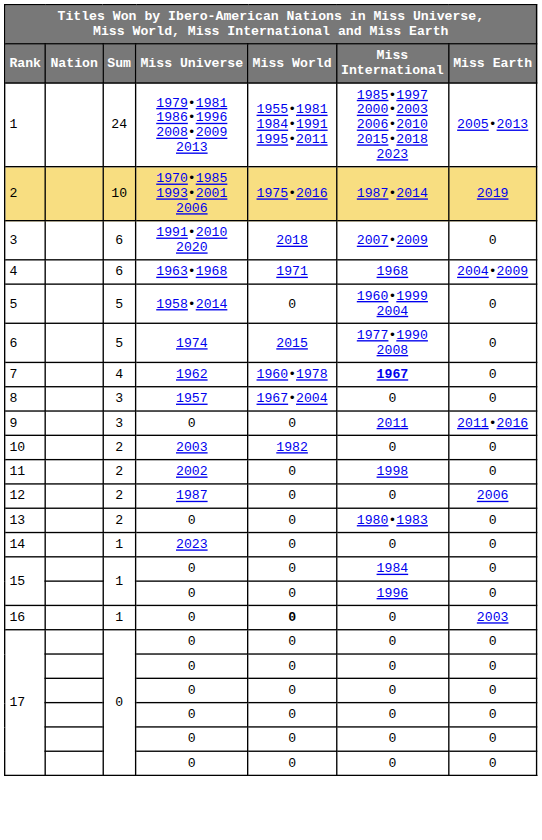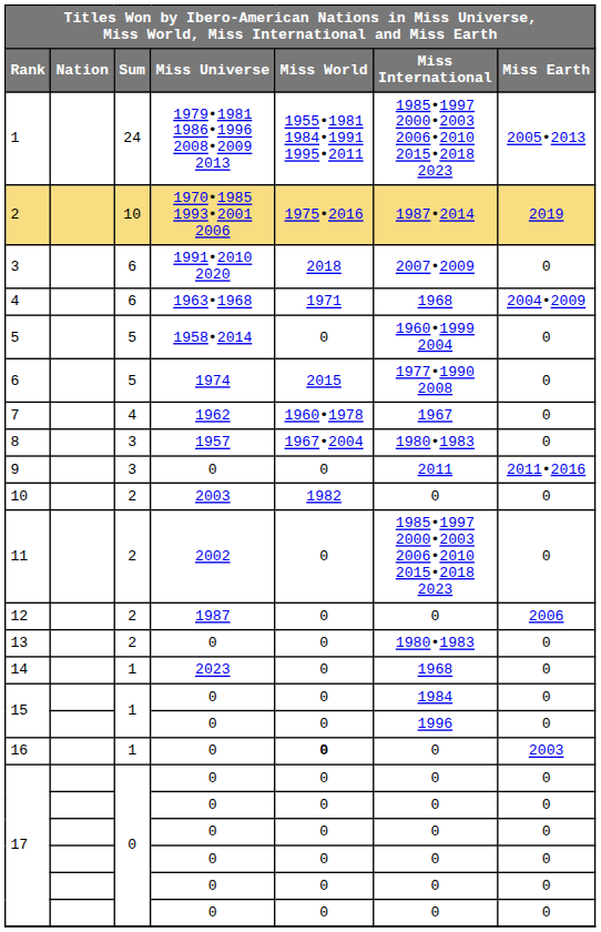7 | Miss International: bold -> normal
8 | Miss International: 0 -> 1980•1983
11 | Miss International: 1998 -> 1985•1997 2000•2003 2006•2010 2015•2018 2023
14 | Miss International: 0 -> 1968
